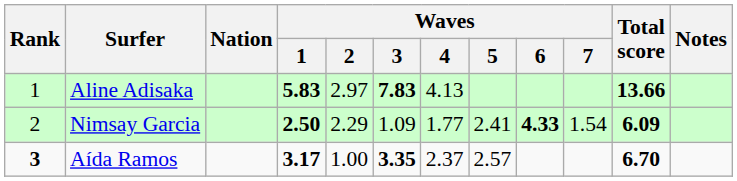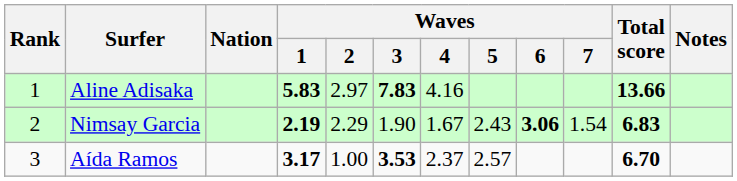Aline Adisaka | Waves / 4: 4.13 -> 4.16
Nimsay Garcia | Waves / 1: 2.50 -> 2.19
Nimsay Garcia | Waves / 3: 1.09 -> 1.90
Nimsay Garcia | Waves / 4: 1.77 -> 1.67
Nimsay Garcia | Waves / 5: 2.41 -> 2.43
Nimsay Garcia | Waves / 6: 4.33 -> 3.06
Nimsay Garcia | Total score: 6.09 -> 6.83
Aída Ramos | Rank: bold -> normal
Aída Ramos | Waves / 3: 3.35 -> 3.53
